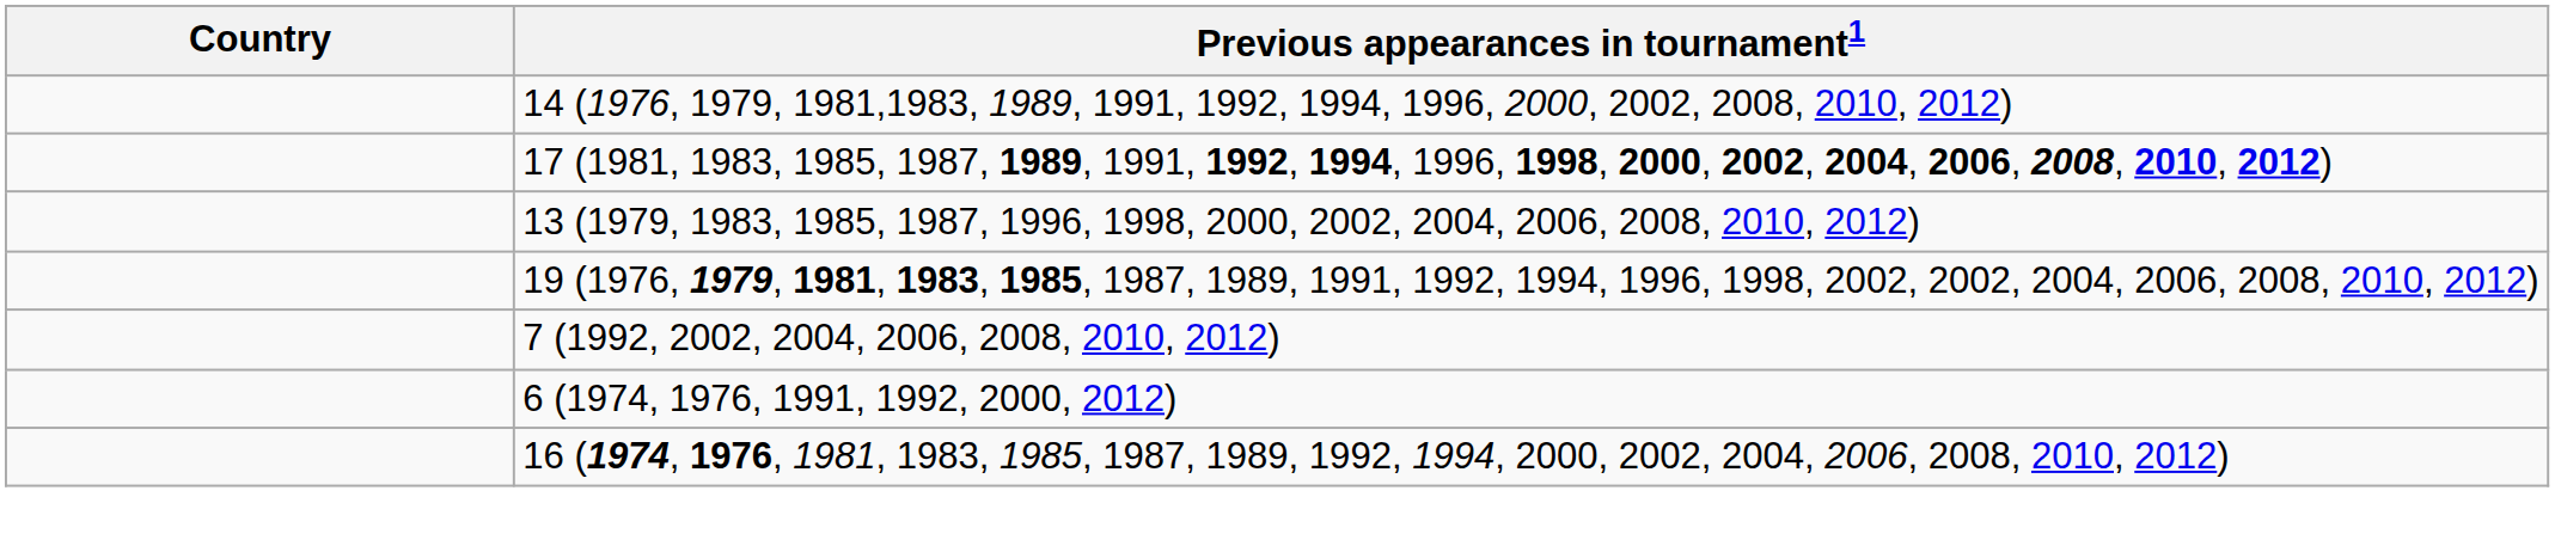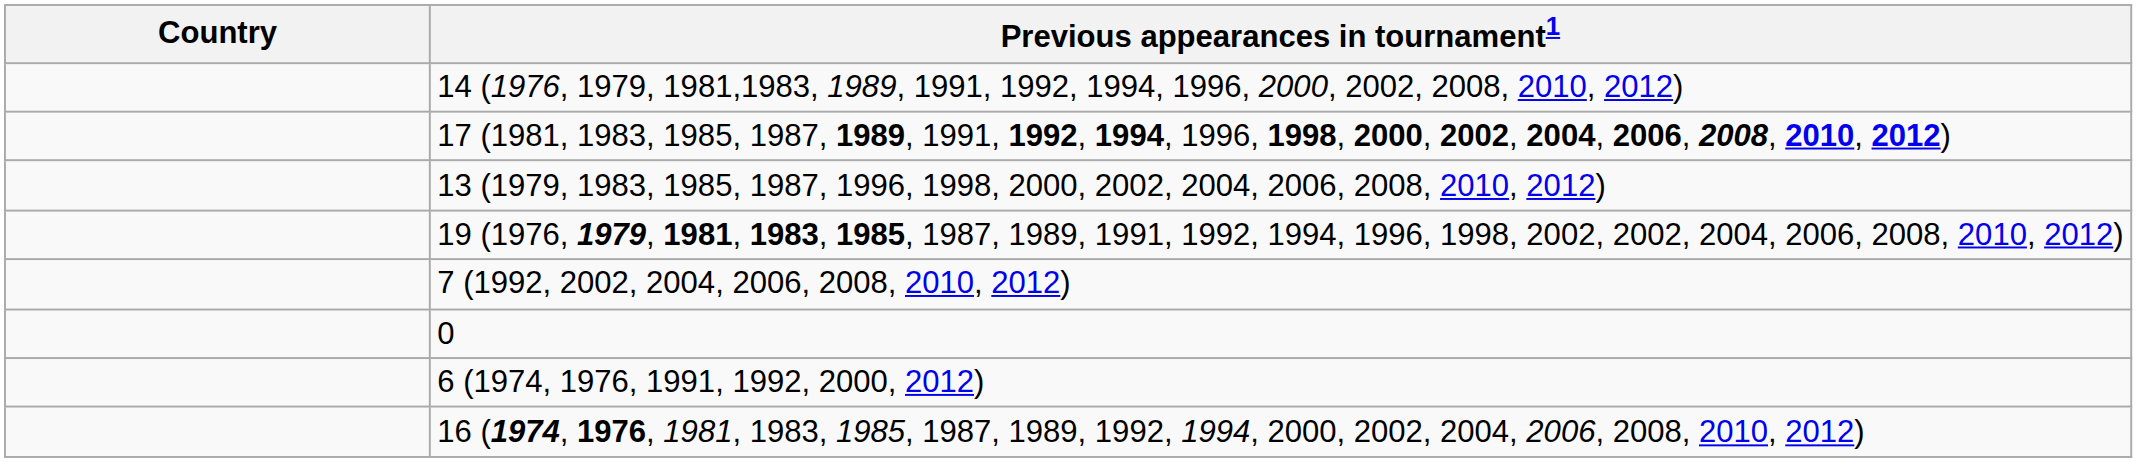+ row: 0
